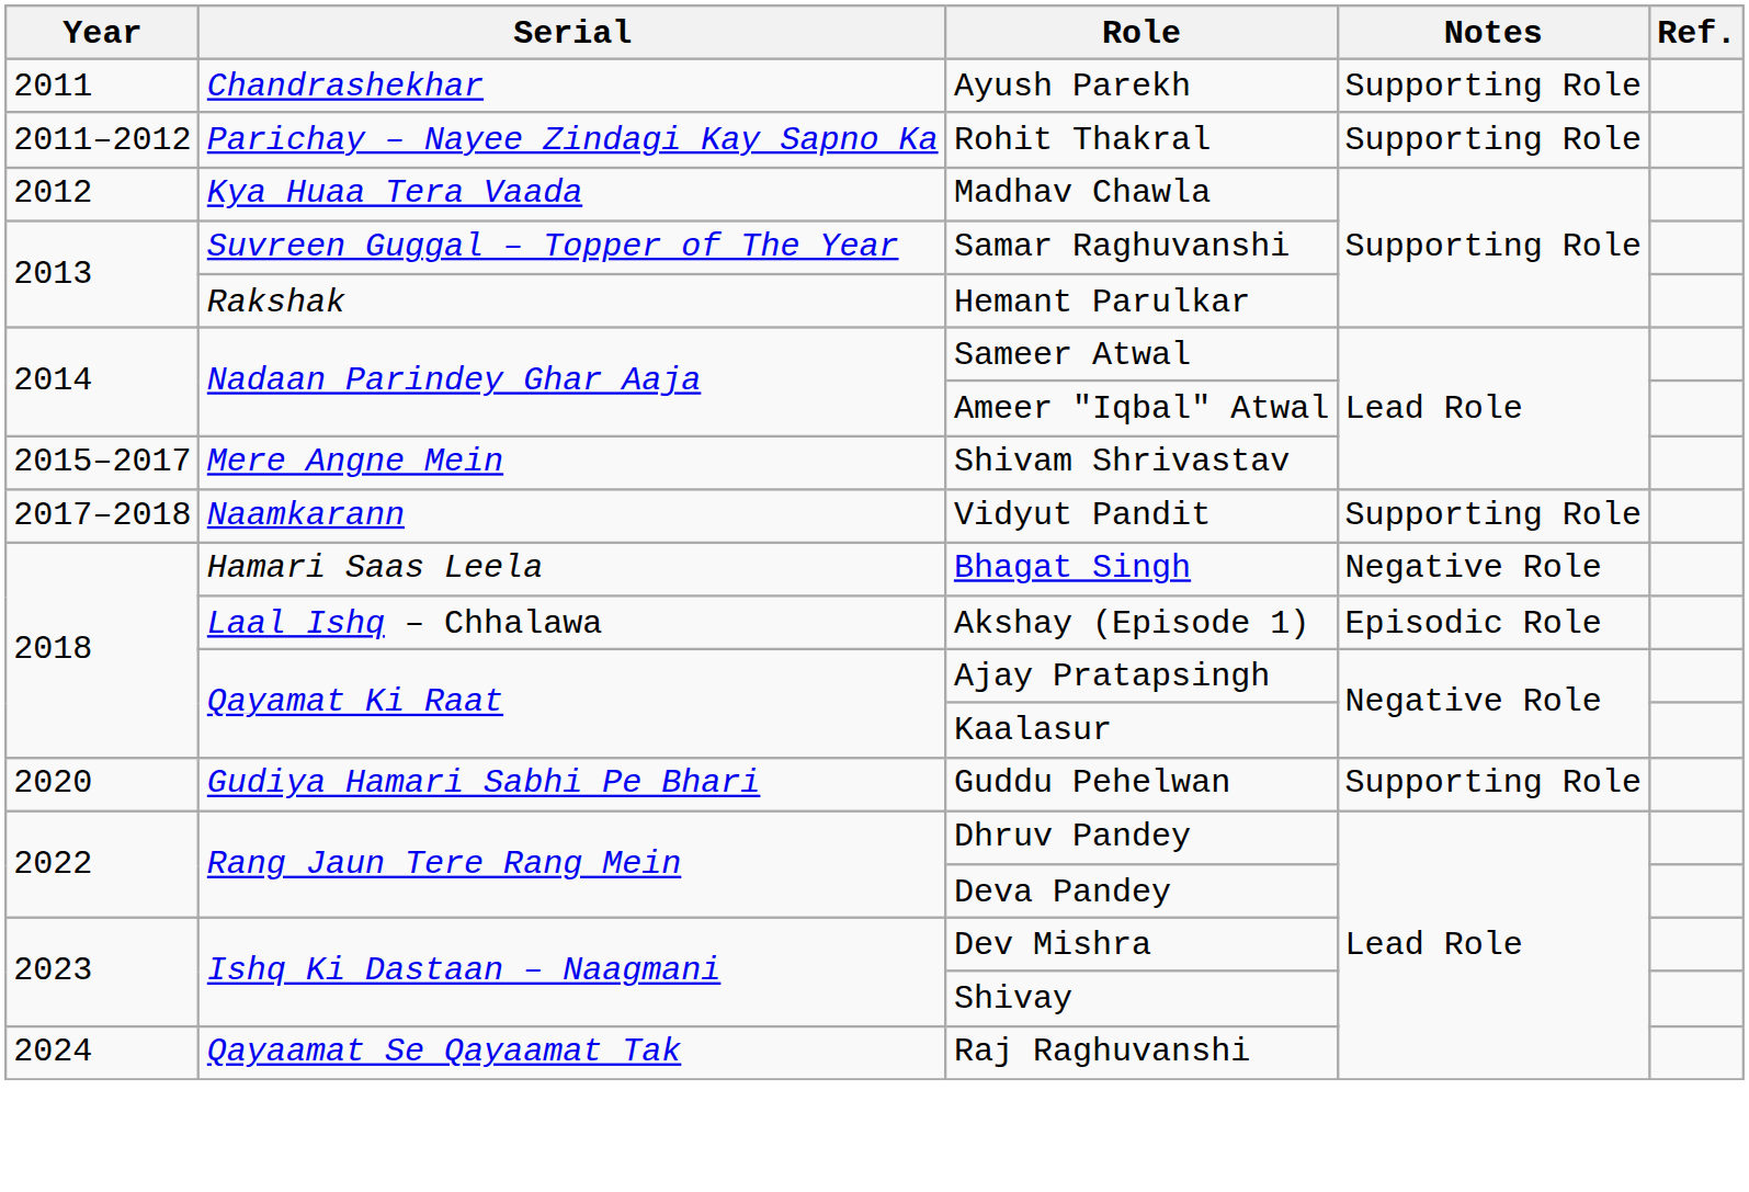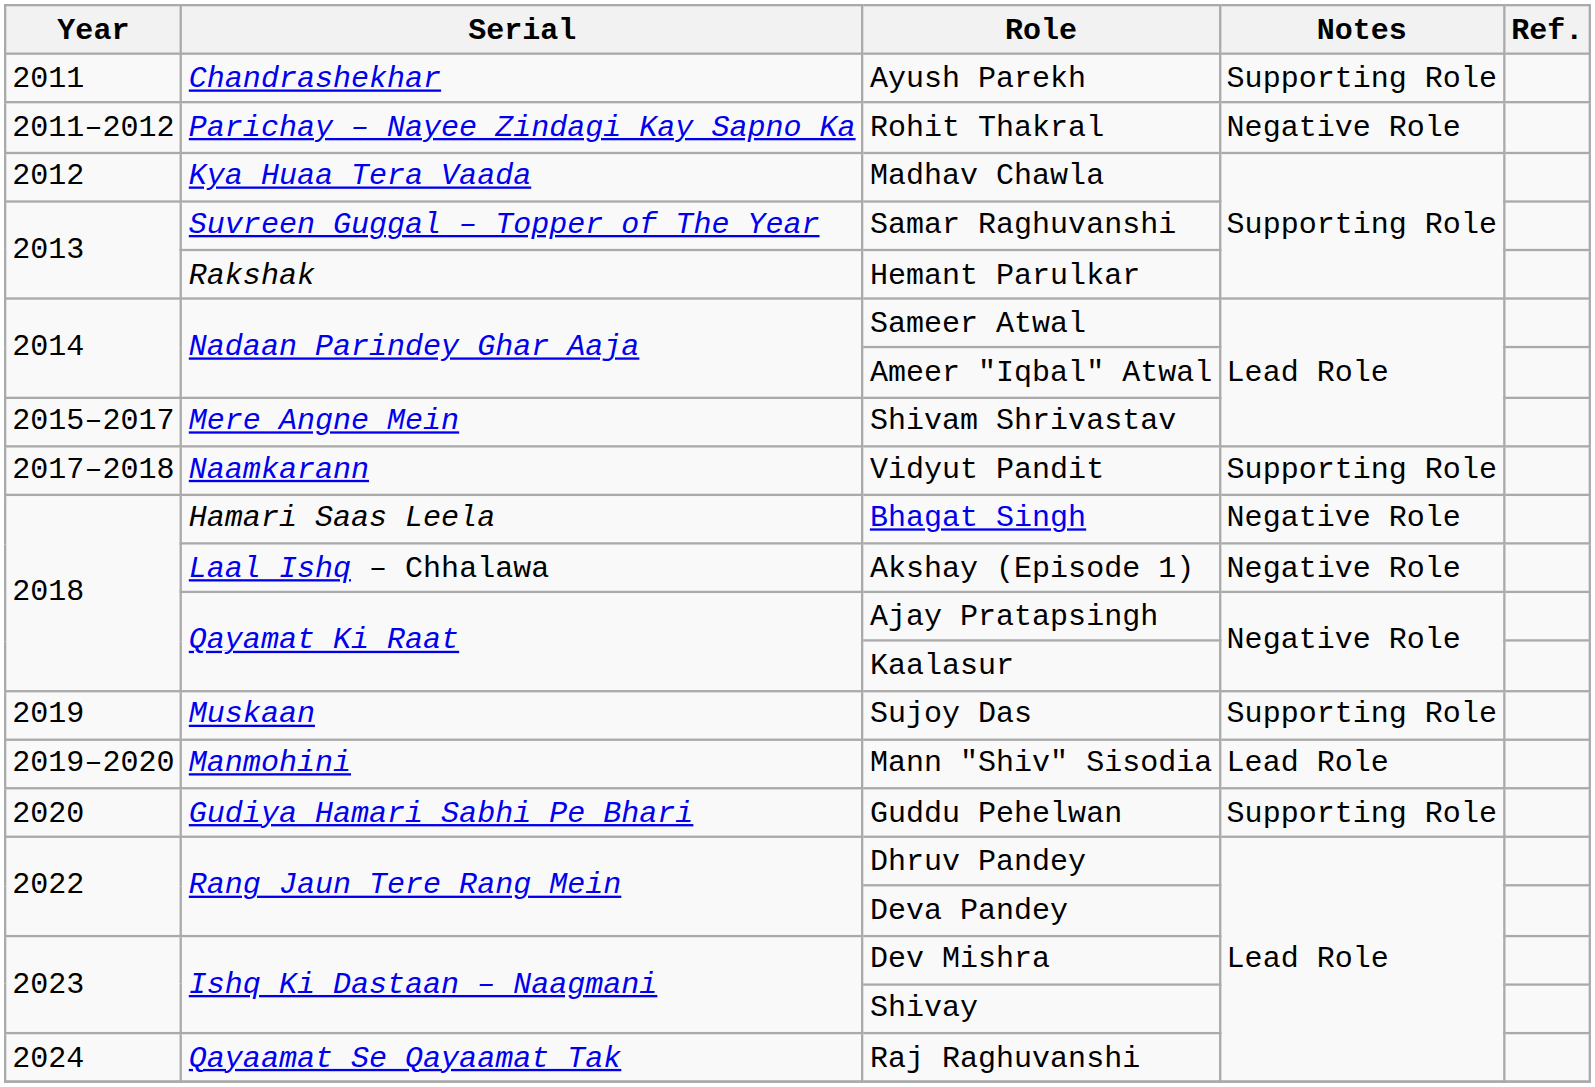Rohit Thakral | Notes: Supporting Role -> Negative Role
Akshay (Episode 1) | Notes: Episodic Role -> Negative Role
+ row: 2019 | Muskaan | Sujoy Das | Supporting Role
+ row: 2019–2020 | Manmohini | Mann "Shiv" Sisodia | Lead Role
